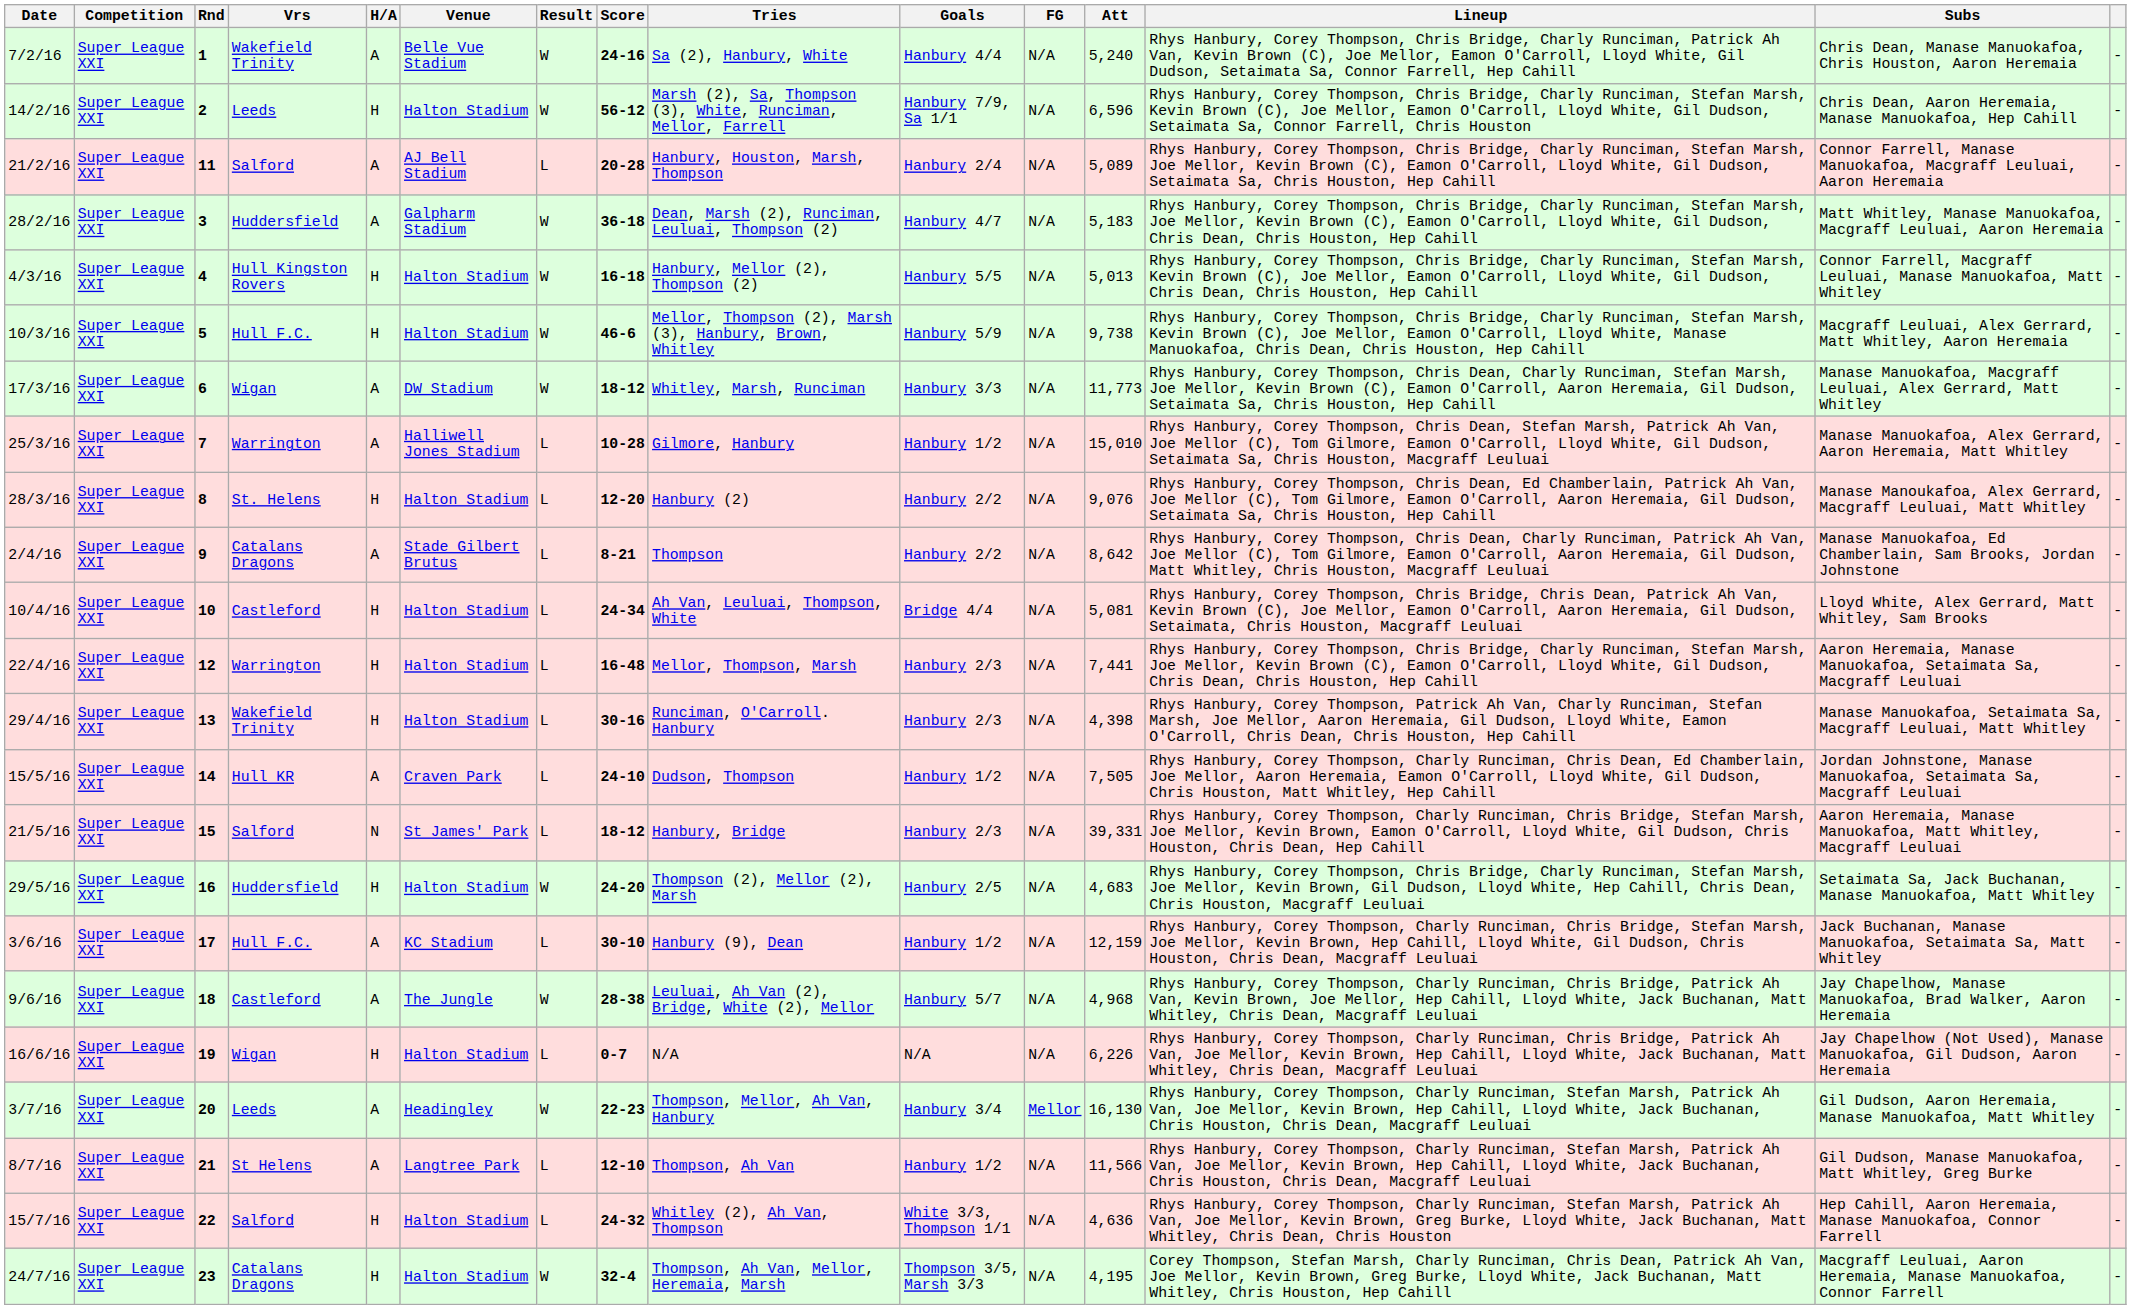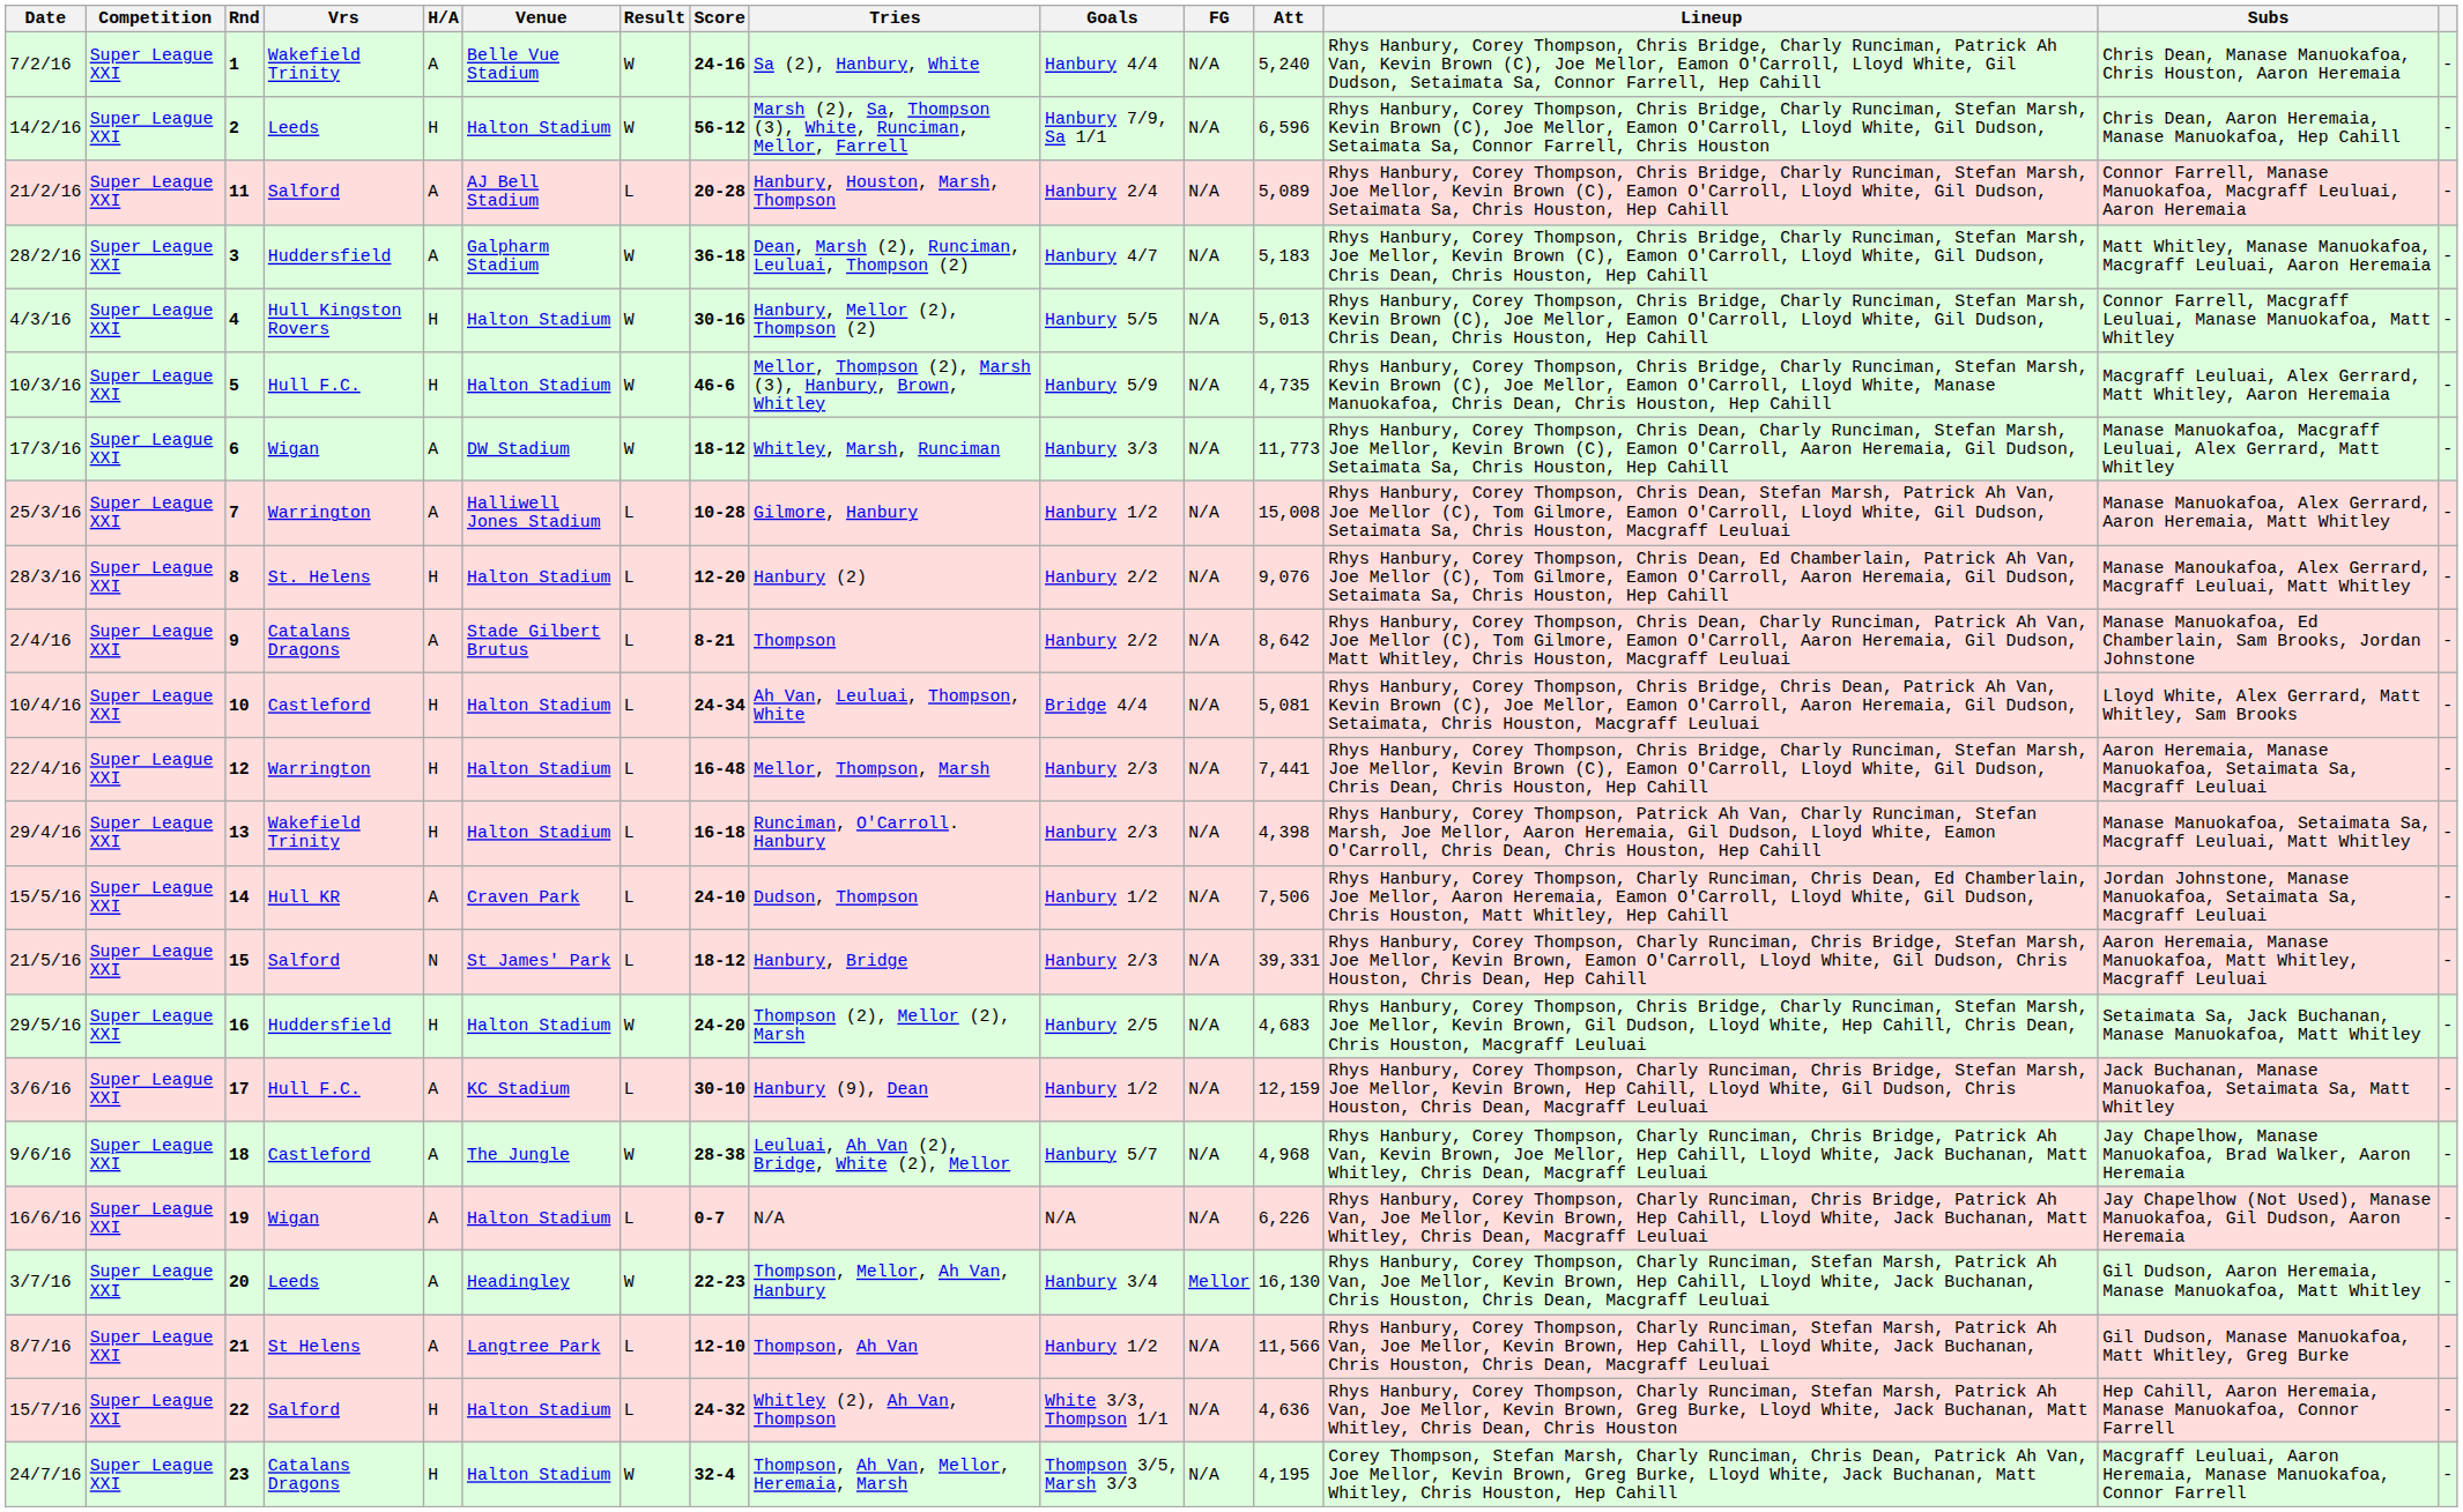4/3/16 | Score: 16-18 -> 30-16
10/3/16 | Att: 9,738 -> 4,735
25/3/16 | Att: 15,010 -> 15,008
29/4/16 | Score: 30-16 -> 16-18
15/5/16 | Att: 7,505 -> 7,506
16/6/16 | H/A: H -> A
